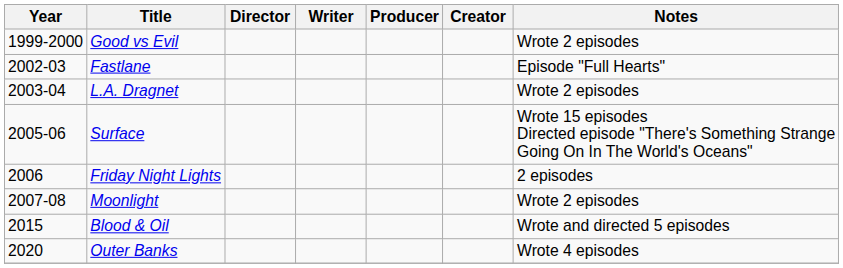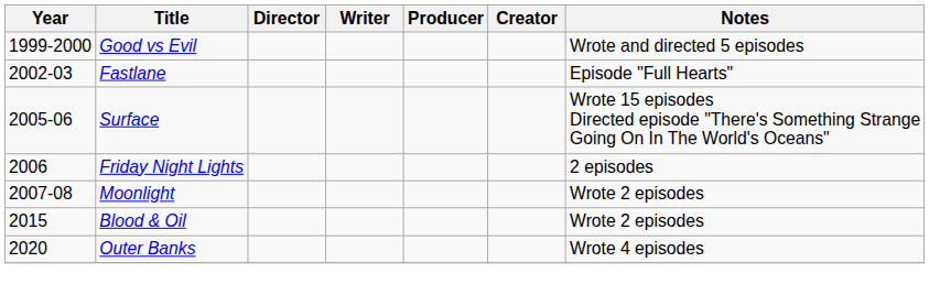Good vs Evil | Notes: Wrote 2 episodes -> Wrote and directed 5 episodes
- row: 2003-04 | L.A. Dragnet | Wrote 2 episodes
Blood & Oil | Notes: Wrote and directed 5 episodes -> Wrote 2 episodes
